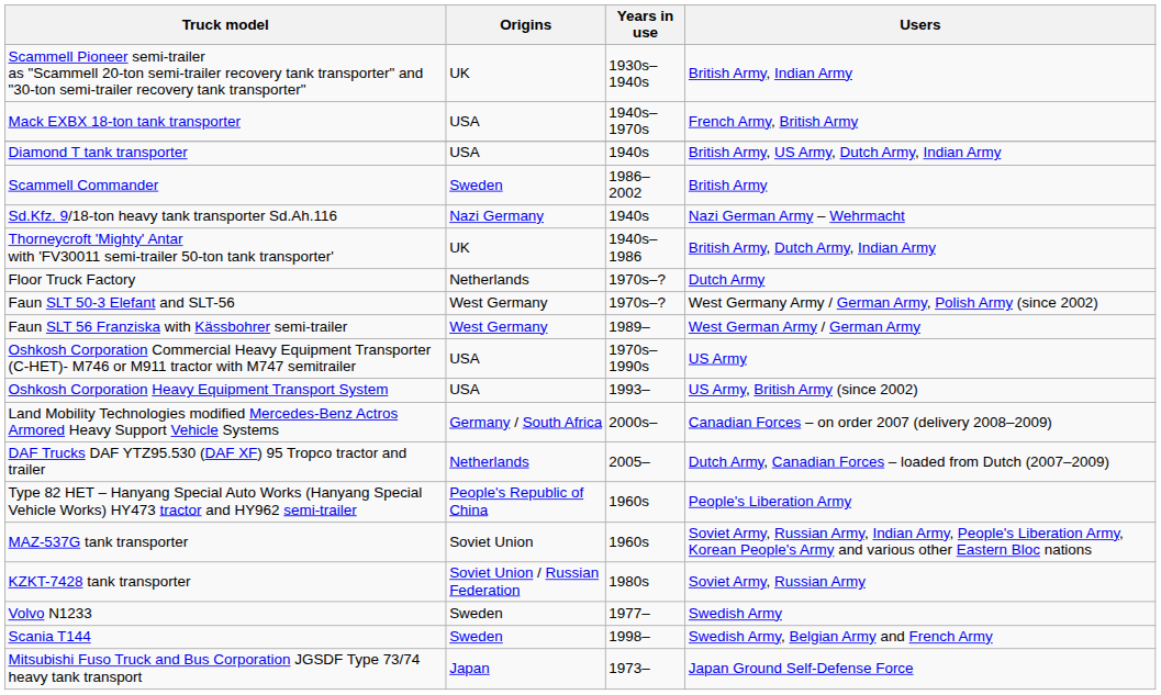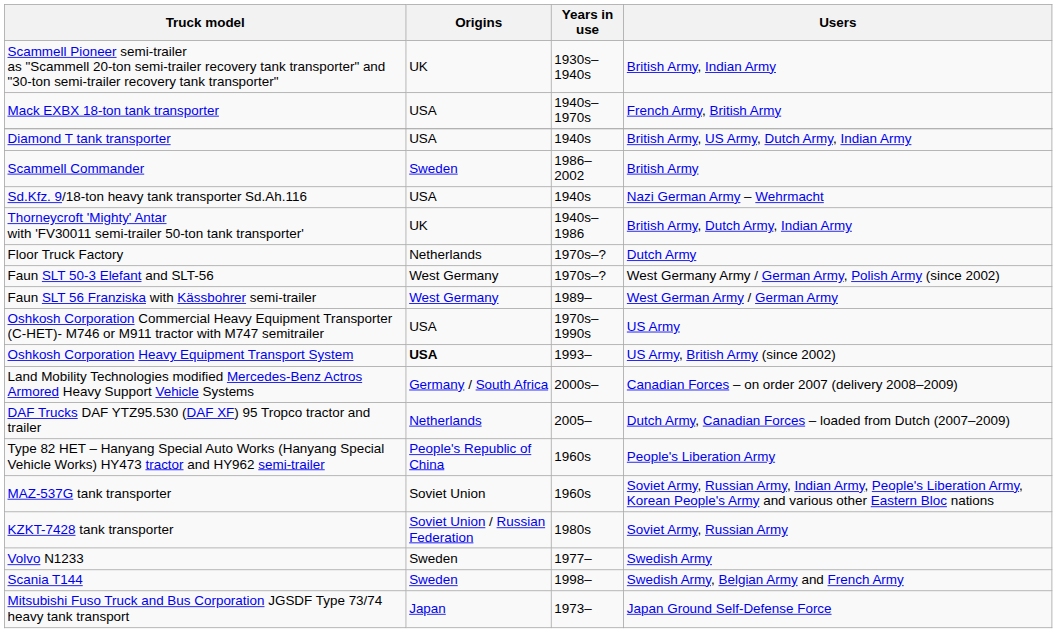Sd.Kfz. 9/18-ton heavy tank transporter Sd.Ah.116 | Origins: Nazi Germany -> USA
Oshkosh Corporation Heavy Equipment Transport System | Origins: normal -> bold
